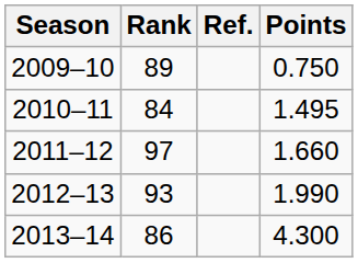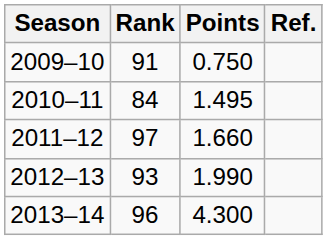columns swapped: Points <-> Ref.
2009–10 | Rank: 89 -> 91
2013–14 | Rank: 86 -> 96
